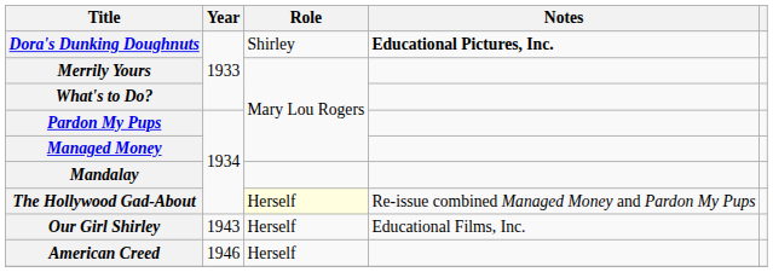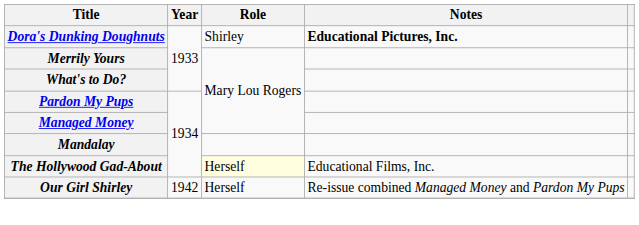The Hollywood Gad-About | Notes: Re-issue combined Managed Money and Pardon My Pups -> Educational Films, Inc.
Our Girl Shirley | Year: 1943 -> 1942
Our Girl Shirley | Notes: Educational Films, Inc. -> Re-issue combined Managed Money and Pardon My Pups
- row: American Creed | 1946 | Herself
